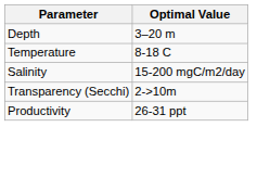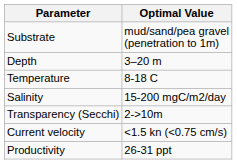+ row: Substrate | mud/sand/pea gravel (penetration to 1m)
+ row: Current velocity | <1.5 kn (<0.75 cm/s)
